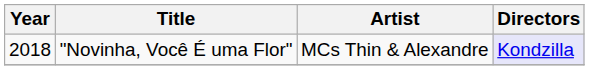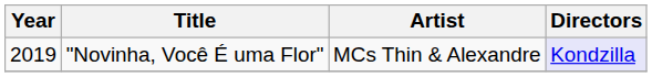"Novinha, Você É uma Flor" | Year: 2018 -> 2019
